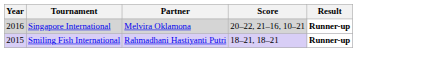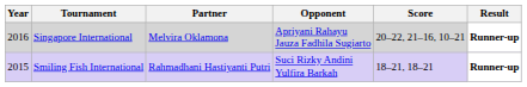+ column: Opponent | Apriyani Rahayu Jauza Fadhila Sugiarto | Suci Rizky Andini Yulfira Barkah
